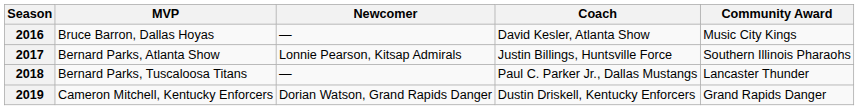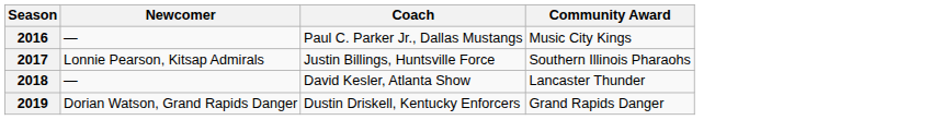- column: MVP | Bruce Barron, Dallas Hoyas | Bernard Parks, Atlanta Show | Bernard Parks, Tuscaloosa Titans | Cameron Mitchell, Kentucky Enforcers
2016 | Coach: David Kesler, Atlanta Show -> Paul C. Parker Jr., Dallas Mustangs
2018 | Coach: Paul C. Parker Jr., Dallas Mustangs -> David Kesler, Atlanta Show
